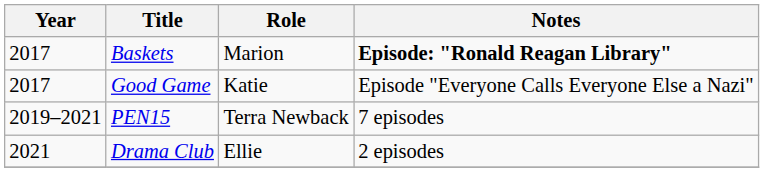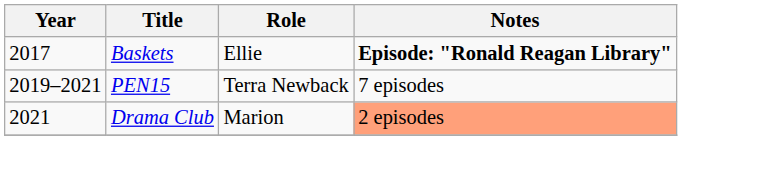Baskets | Role: Marion -> Ellie
- row: 2017 | Good Game | Katie | Episode "Everyone Calls Everyone Else a Nazi"
Drama Club | Role: Ellie -> Marion
Drama Club | Notes: no background -> lightsalmon background
